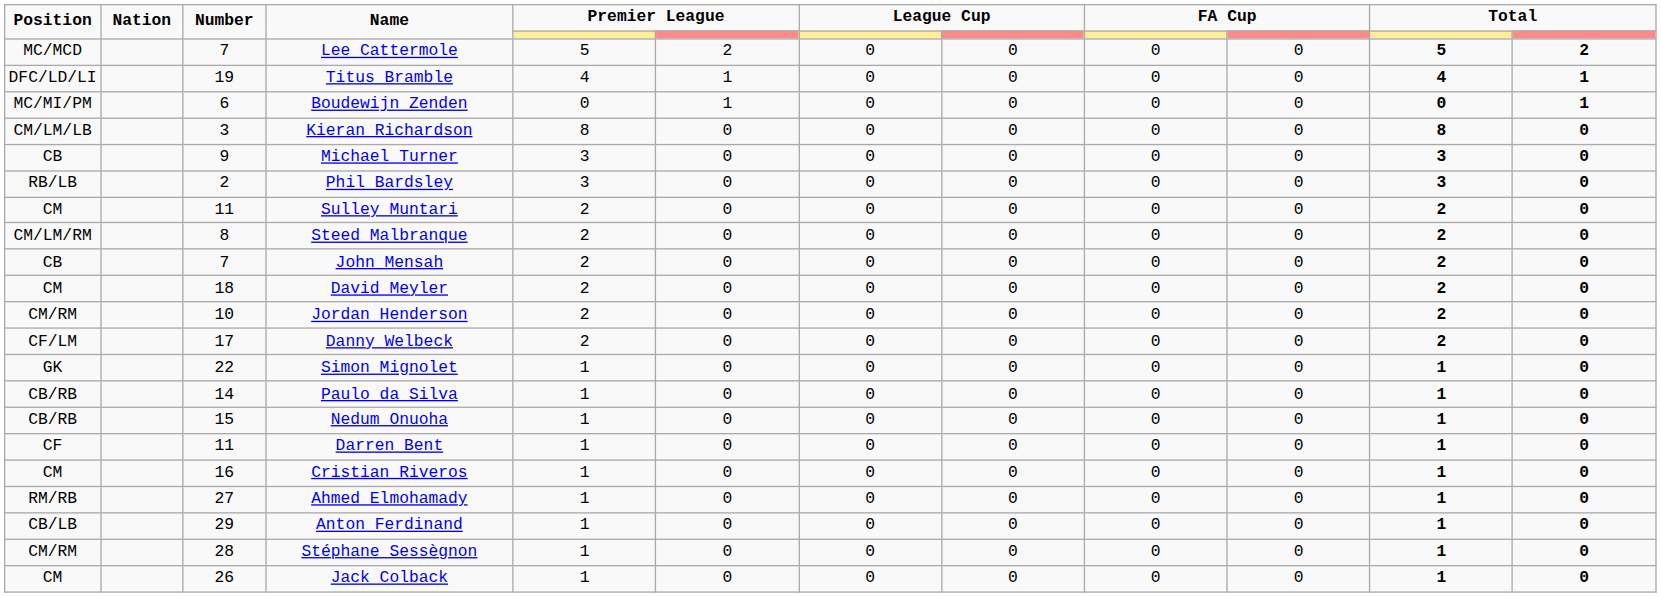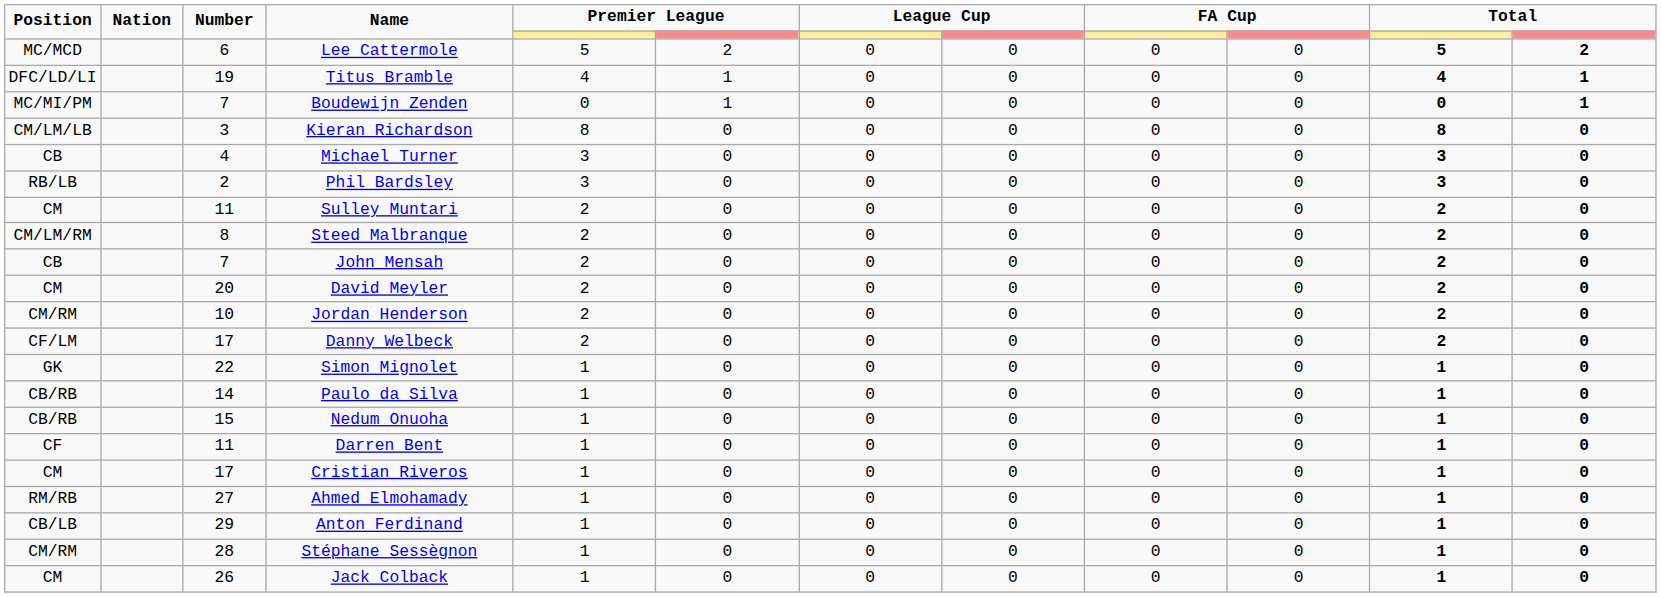Lee Cattermole | Number: 7 -> 6
Boudewijn Zenden | Number: 6 -> 7
Michael Turner | Number: 9 -> 4
David Meyler | Number: 18 -> 20
Cristian Riveros | Number: 16 -> 17
